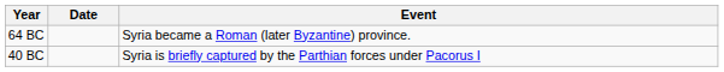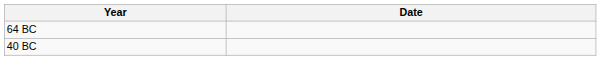- column: Event | Syria became a Roman (later Byzantine) province. | Syria is briefly captured by the Parthian forces under Pacorus I
